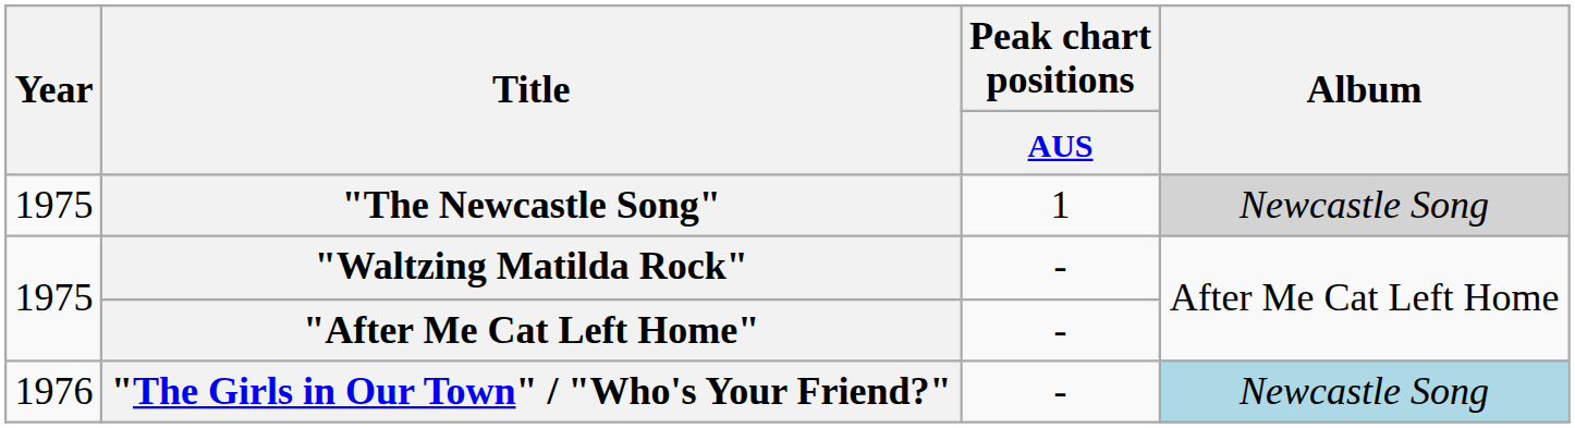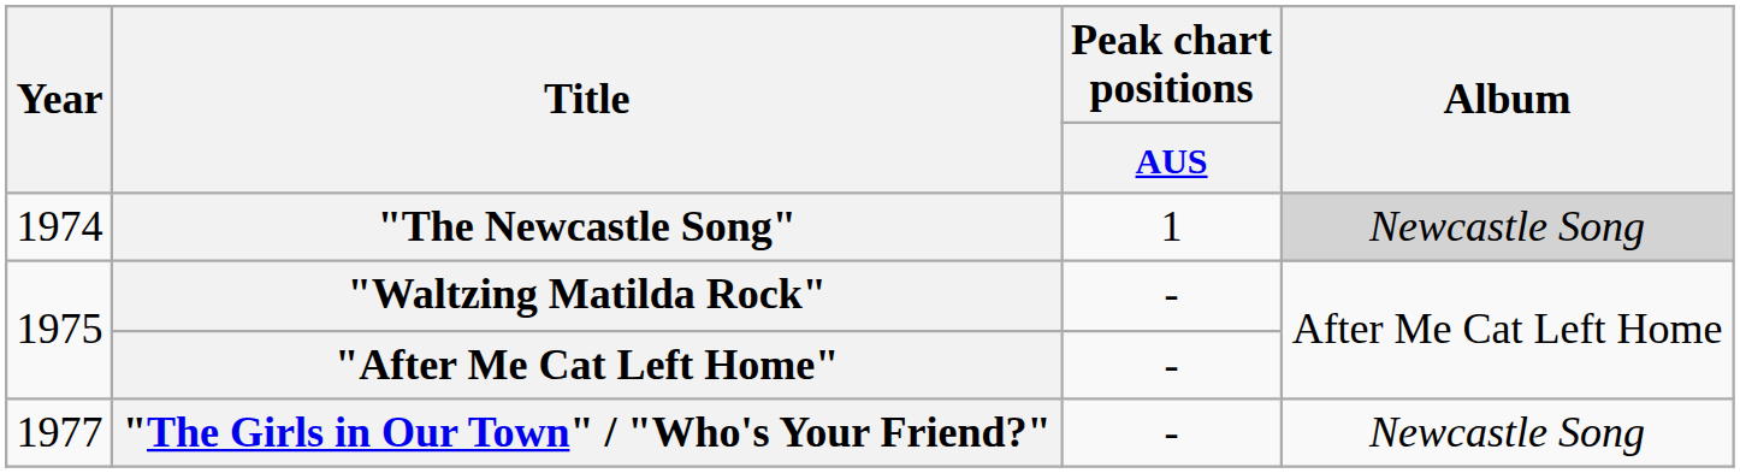"The Newcastle Song" | Year: 1975 -> 1974
"The Girls in Our Town" / "Who's Your Friend?" | Year: 1976 -> 1977
"The Girls in Our Town" / "Who's Your Friend?" | Album: lightblue background -> no background
